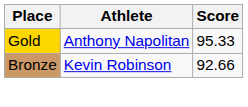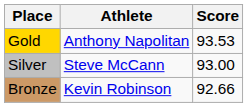Gold | Score: 95.33 -> 93.53
+ row: Silver | Steve McCann | 93.00
